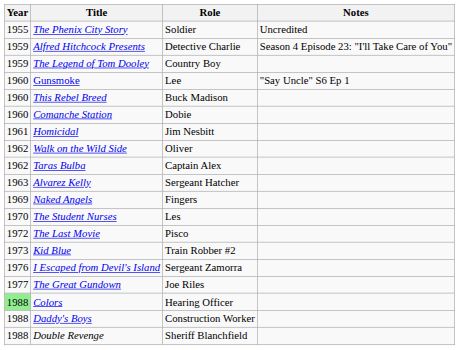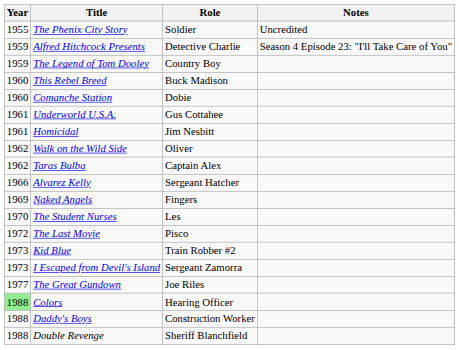- row: 1960 | Gunsmoke | Lee | "Say Uncle" S6 Ep 1
+ row: 1961 | Underworld U.S.A. | Gus Cottahee
Alvarez Kelly | Year: 1963 -> 1966
I Escaped from Devil's Island | Year: 1976 -> 1973
